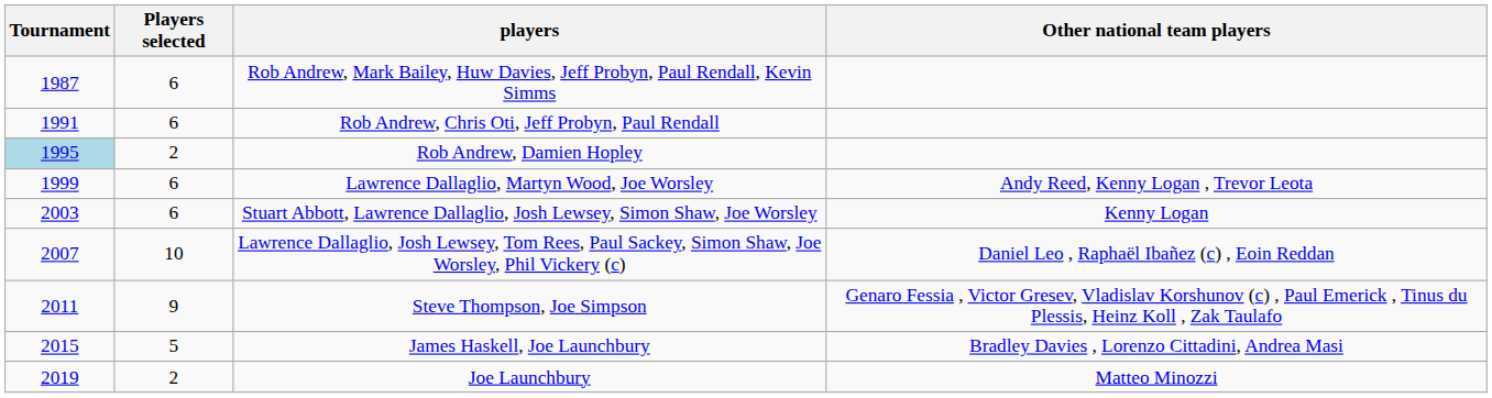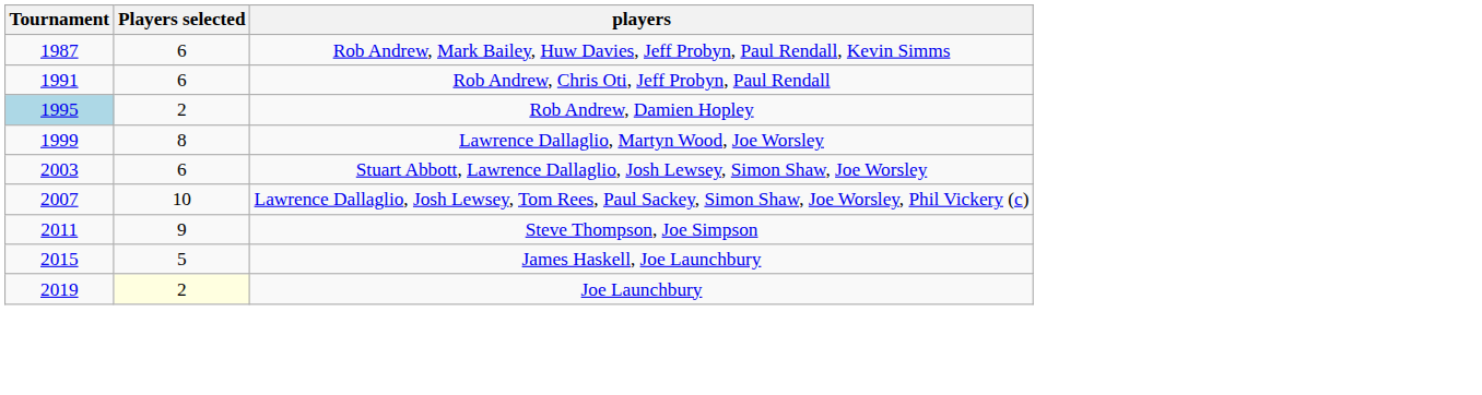- column: Other national team players | Andy Reed, Kenny Logan , Trevor Leota | Kenny Logan | Daniel Leo , Raphaël Ibañez (c) , Eoin Reddan | Genaro Fessia , Victor Gresev, Vladislav Korshunov (c) , Paul Emerick , Tinus du Plessis, Heinz Koll , Zak Taulafo | Bradley Davies , Lorenzo Cittadini, Andrea Masi | Matteo Minozzi
Lawrence Dallaglio, Martyn Wood, Joe Worsley | Players selected: 6 -> 8
Joe Launchbury | Players selected: no background -> lightyellow background
